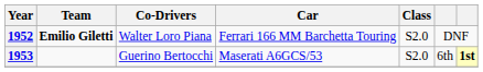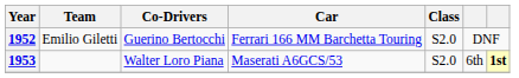1952 | Team: bold -> normal
1952 | Co-Drivers: Walter Loro Piana -> Guerino Bertocchi
1953 | Co-Drivers: Guerino Bertocchi -> Walter Loro Piana
